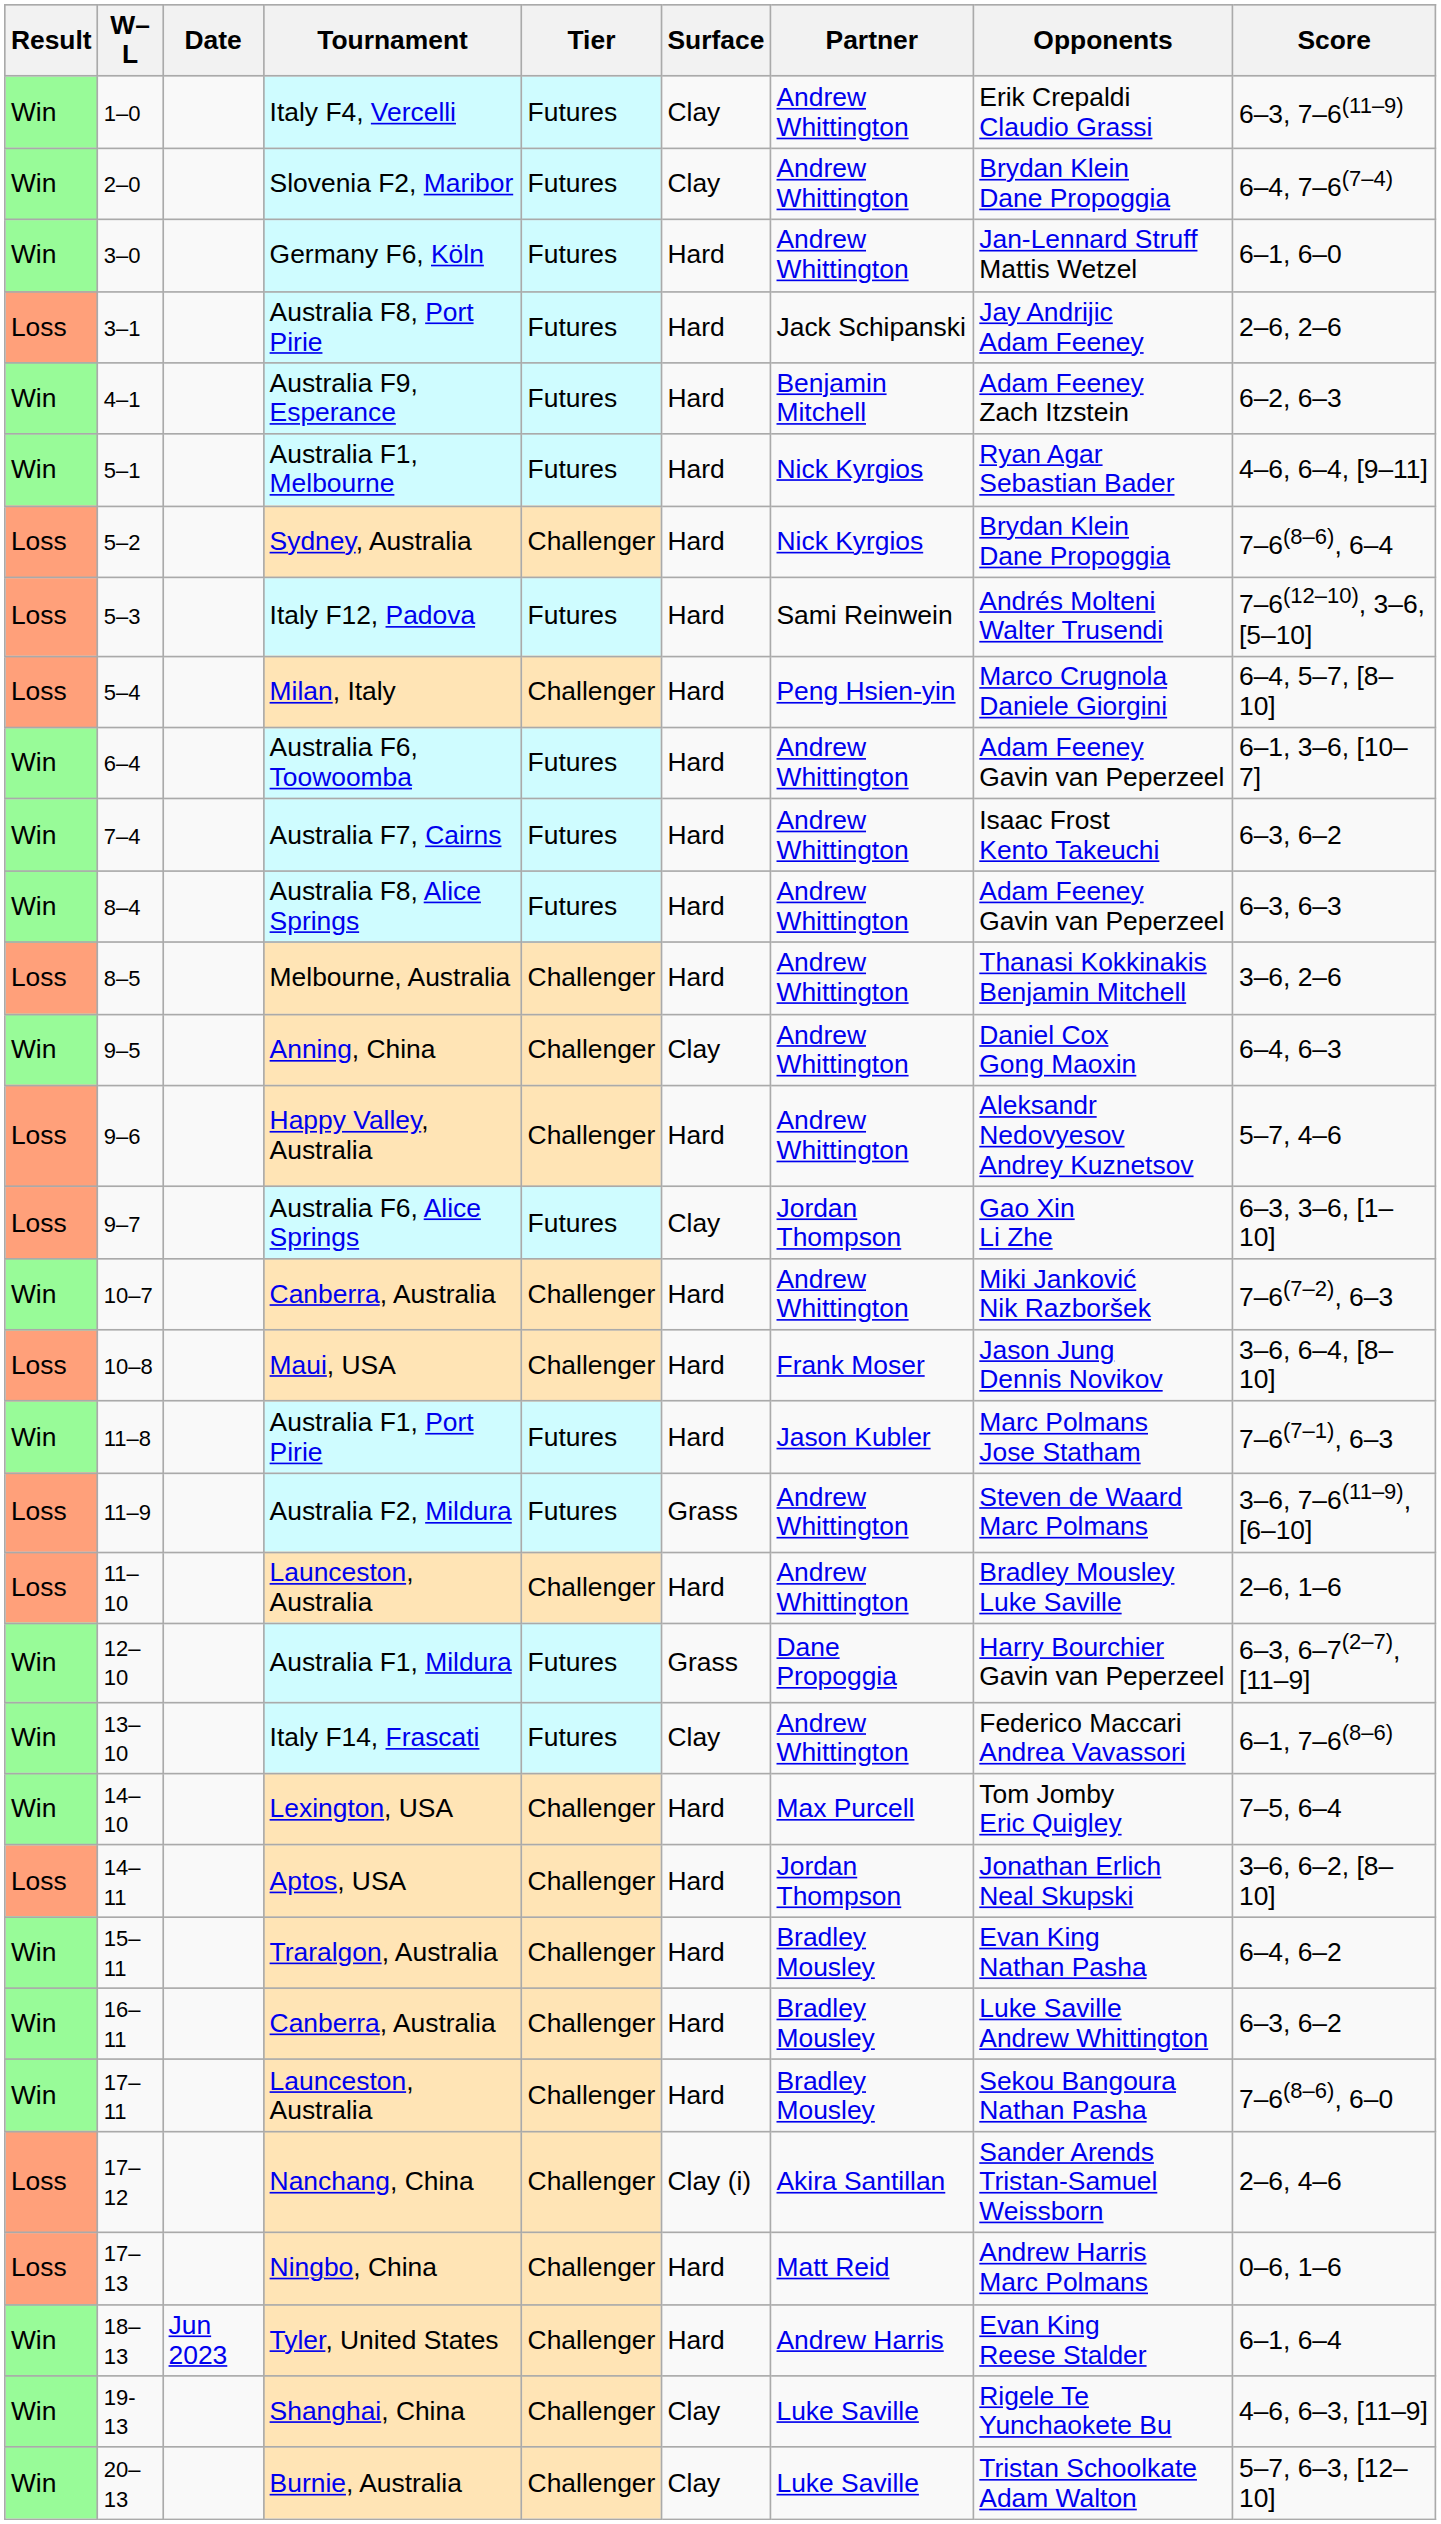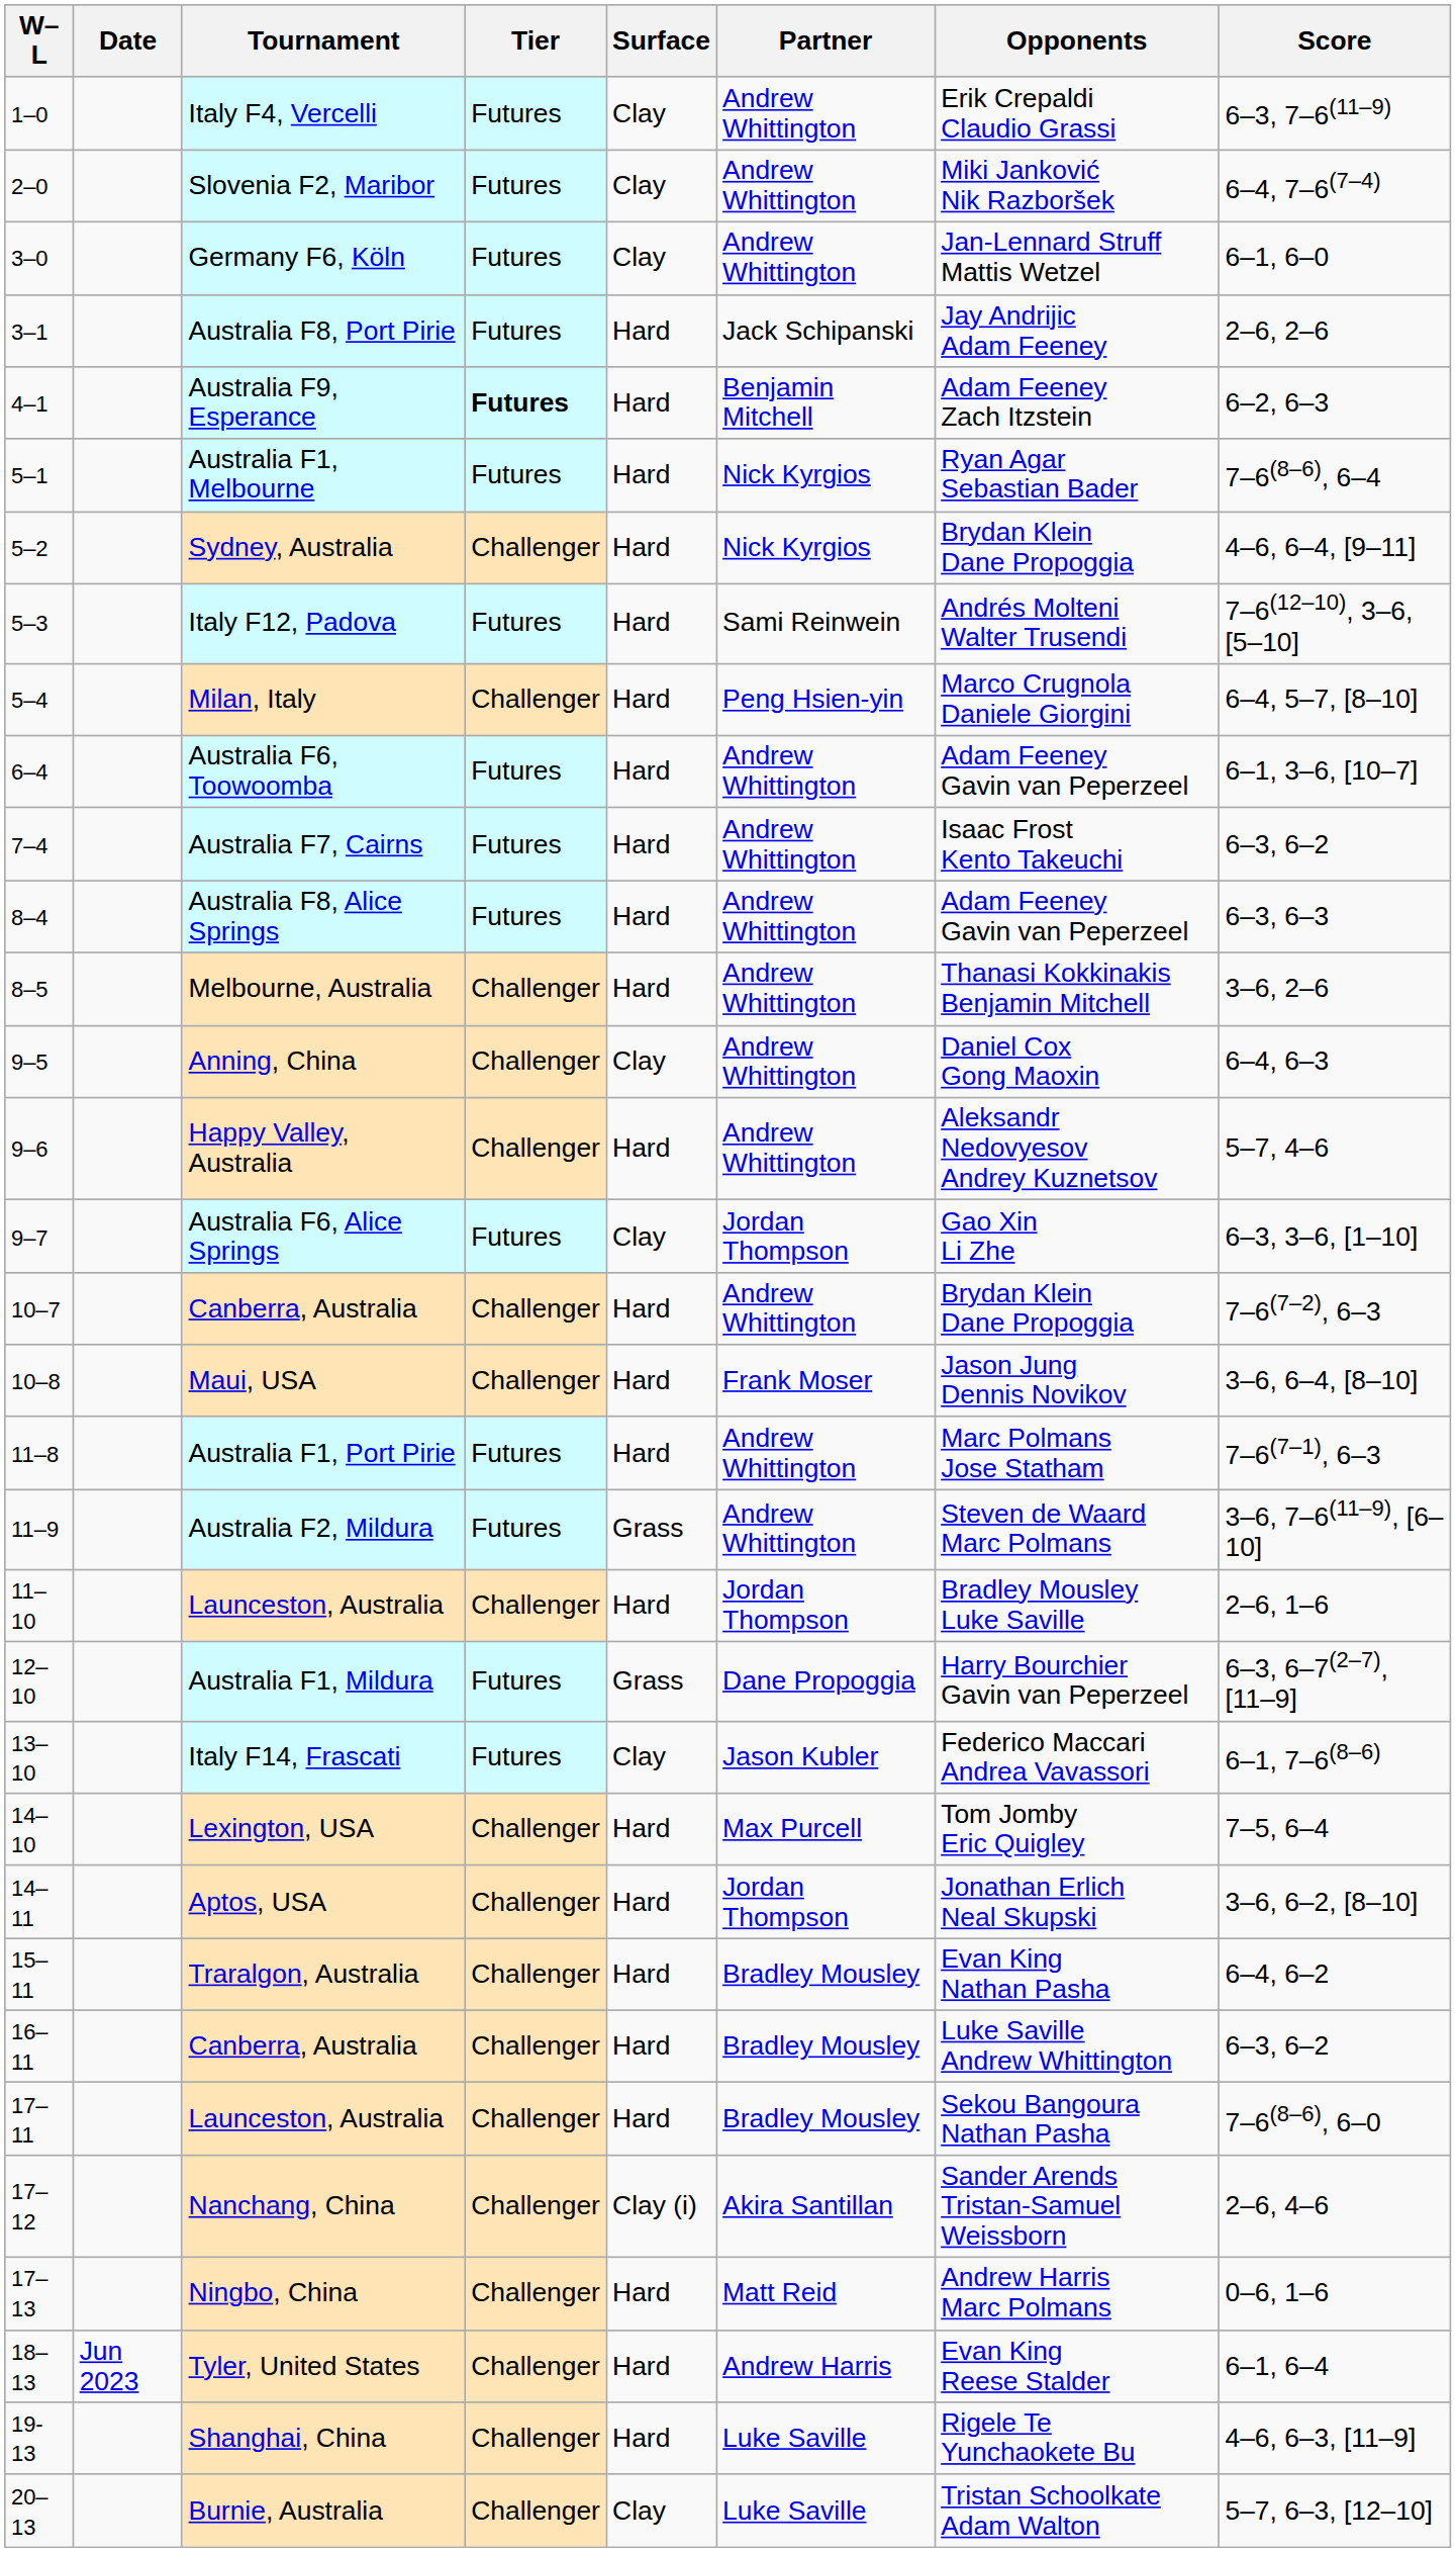- column: Result | Win | Win | Win | Loss | Win | Win | Loss | Loss | Loss | Win | Win | Win | Loss | Win | Loss | Loss | Win | Loss | Win | Loss | Loss | Win | Win | Win | Loss | Win | Win | Win | Loss | Loss | Win | Win | Win
Slovenia F2, Maribor | Opponents: Brydan Klein Dane Propoggia -> Miki Janković Nik Razboršek
Germany F6, Köln | Surface: Hard -> Clay
Australia F9, Esperance | Tier: normal -> bold
Australia F1, Melbourne | Score: 4–6, 6–4, [9–11] -> 7–6(8–6), 6–4
Sydney, Australia | Score: 7–6(8–6), 6–4 -> 4–6, 6–4, [9–11]
10–7 / Canberra, Australia | Opponents: Miki Janković Nik Razboršek -> Brydan Klein Dane Propoggia
Australia F1, Port Pirie | Partner: Jason Kubler -> Andrew Whittington
11–10 / Launceston, Australia | Partner: Andrew Whittington -> Jordan Thompson
Italy F14, Frascati | Partner: Andrew Whittington -> Jason Kubler
Shanghai, China | Surface: Clay -> Hard
